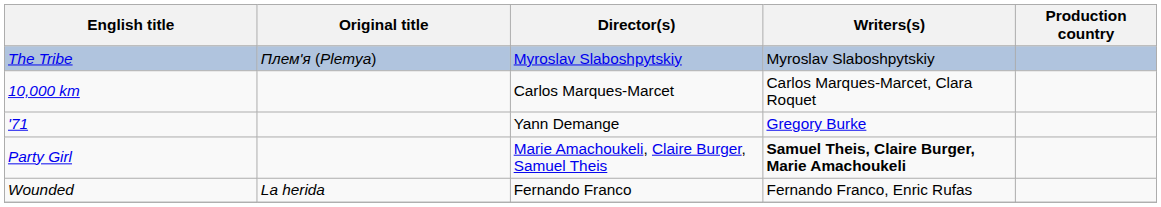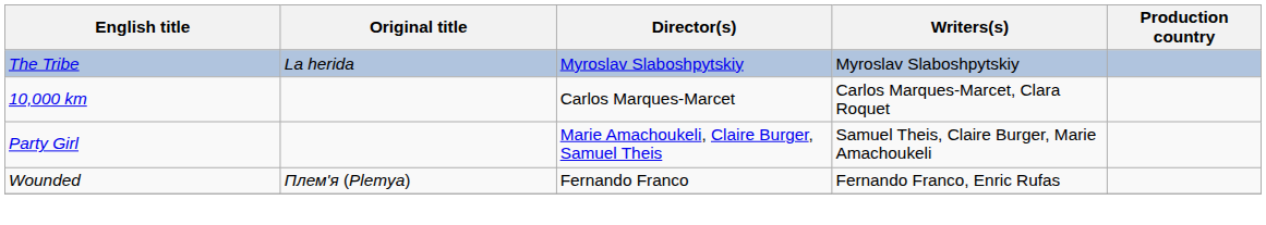The Tribe | Original title: Плем'я (Plemya) -> La herida
- row: '71 | Yann Demange | Gregory Burke
Party Girl | Writers(s): bold -> normal
Wounded | Original title: La herida -> Плем'я (Plemya)
